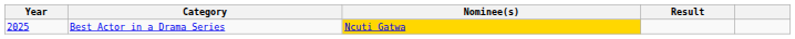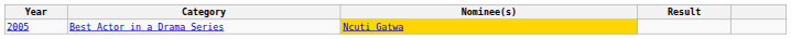Best Actor in a Drama Series | Year: 2025 -> 2005
